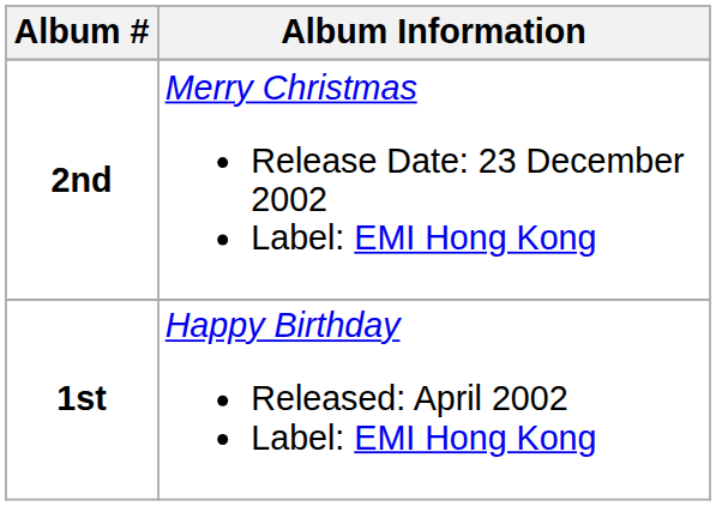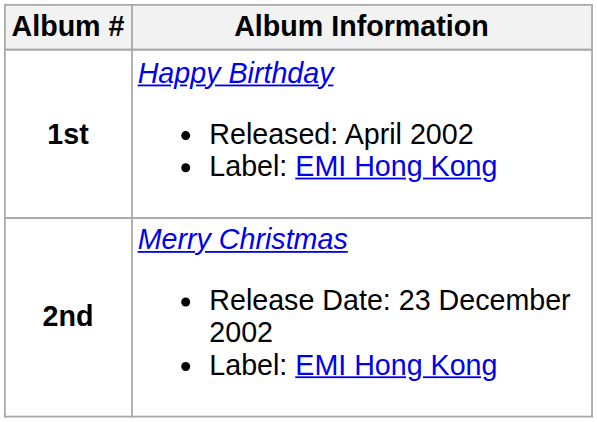rows swapped: 1st <-> 2nd
